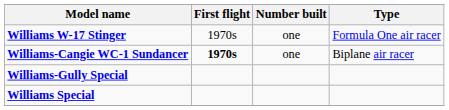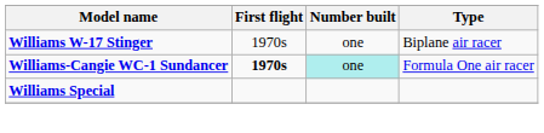Williams W-17 Stinger | Type: Formula One air racer -> Biplane air racer
Williams-Cangie WC-1 Sundancer | Number built: no background -> paleturquoise background
Williams-Cangie WC-1 Sundancer | Type: Biplane air racer -> Formula One air racer
- row: Williams-Gully Special
